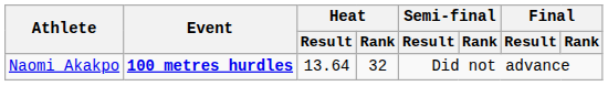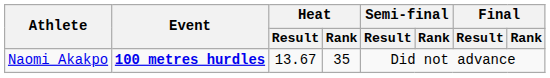Naomi Akakpo | Heat / Result: 13.64 -> 13.67
Naomi Akakpo | Heat / Rank: 32 -> 35
